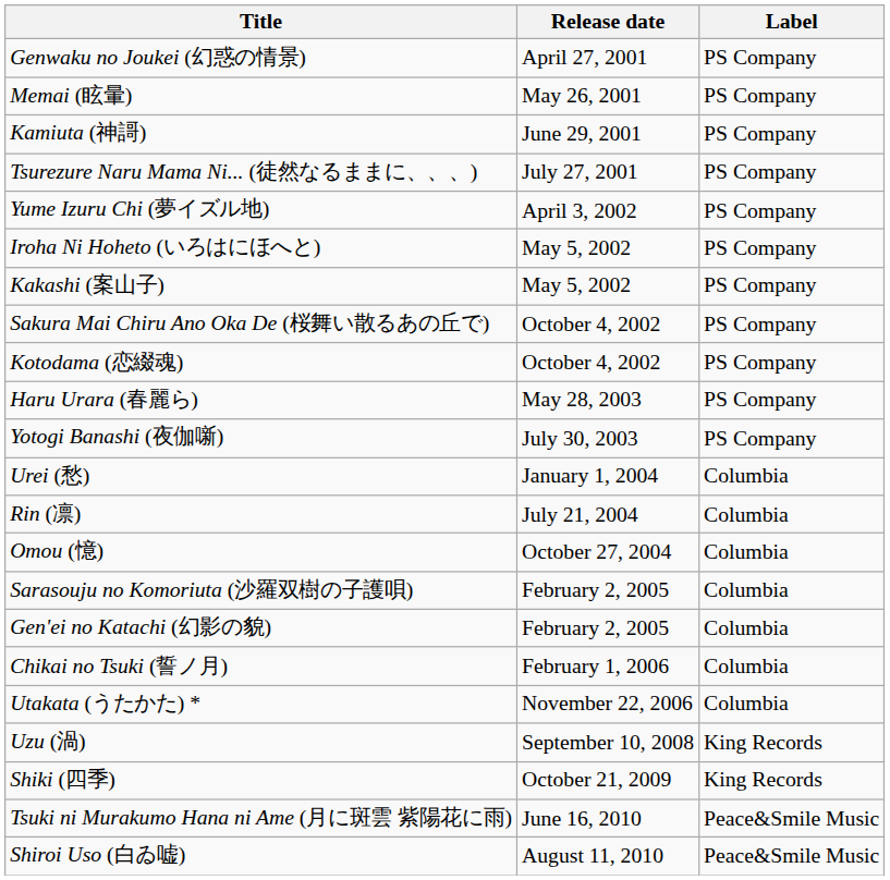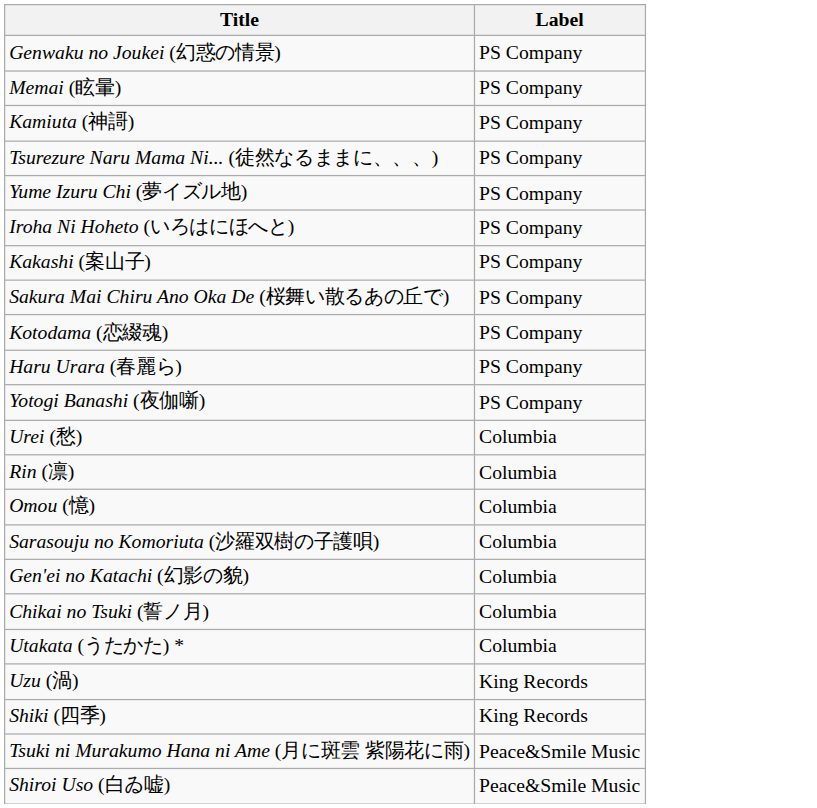- column: Release date | April 27, 2001 | May 26, 2001 | June 29, 2001 | July 27, 2001 | April 3, 2002 | May 5, 2002 | May 5, 2002 | October 4, 2002 | October 4, 2002 | May 28, 2003 | July 30, 2003 | January 1, 2004 | July 21, 2004 | October 27, 2004 | February 2, 2005 | February 2, 2005 | February 1, 2006 | November 22, 2006 | September 10, 2008 | October 21, 2009 | June 16, 2010 | August 11, 2010
